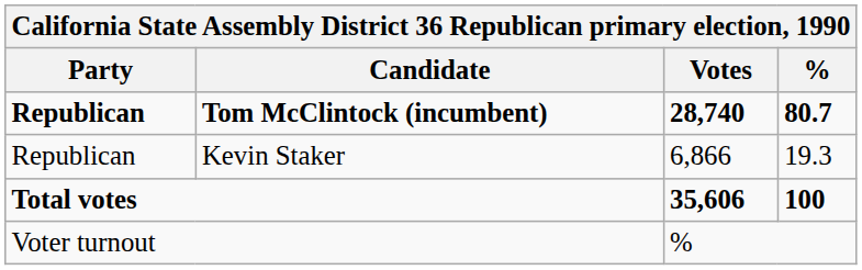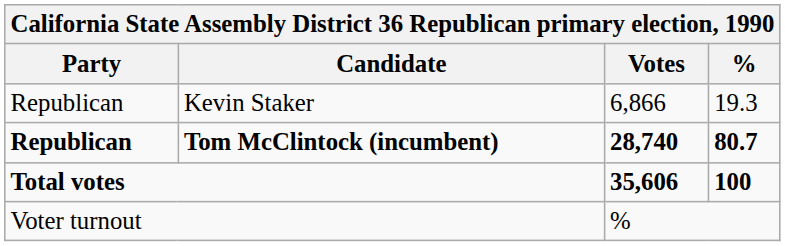rows swapped: Tom McClintock (incumbent) <-> Kevin Staker
